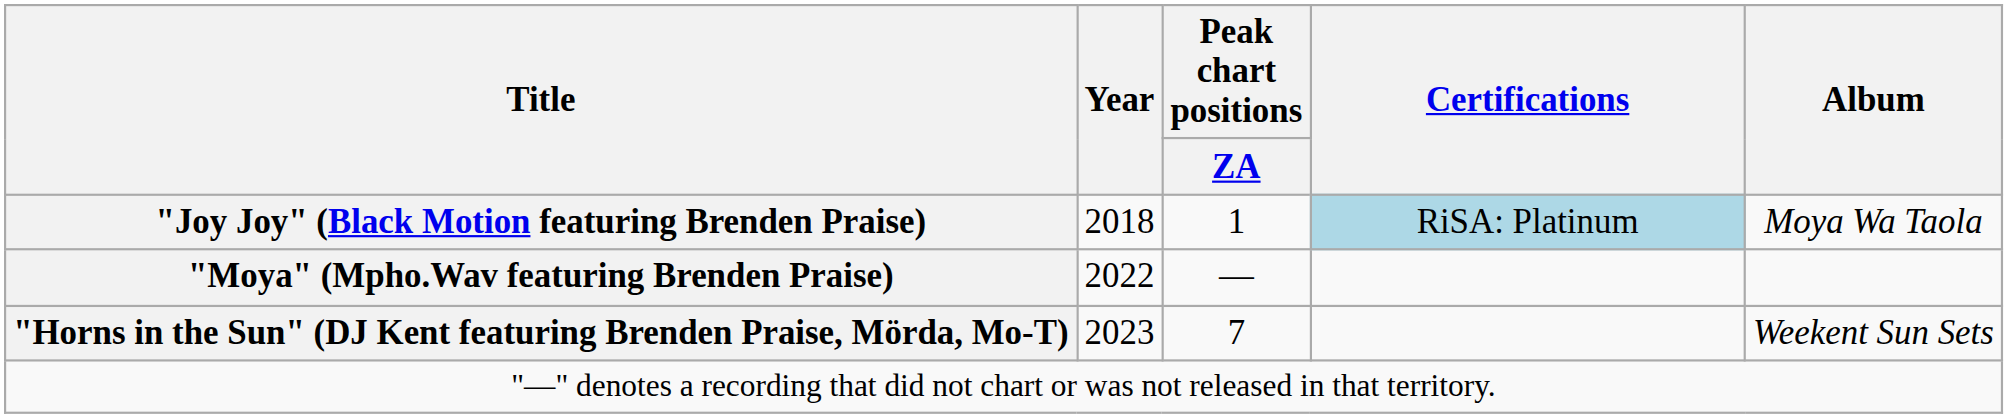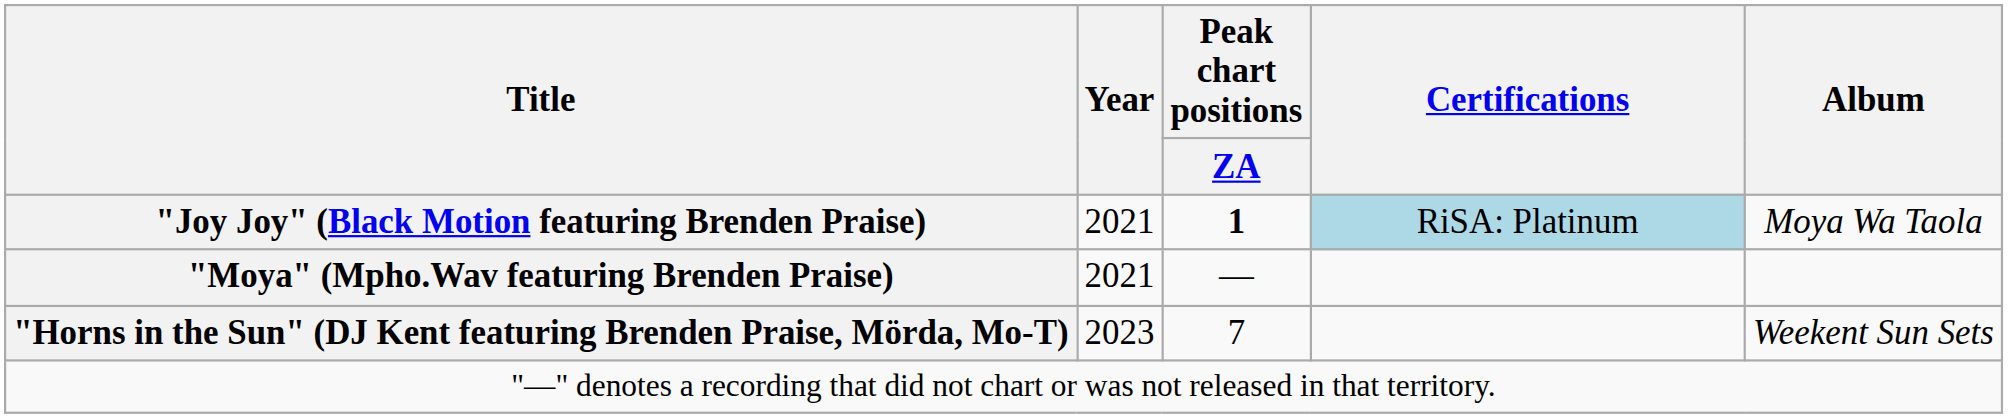"Joy Joy" (Black Motion featuring Brenden Praise) | Year: 2018 -> 2021
"Joy Joy" (Black Motion featuring Brenden Praise) | Peak chart positions / ZA: normal -> bold
"Moya" (Mpho.Wav featuring Brenden Praise) | Year: 2022 -> 2021
